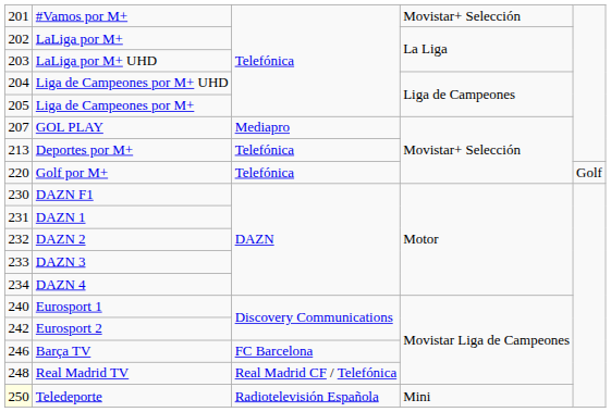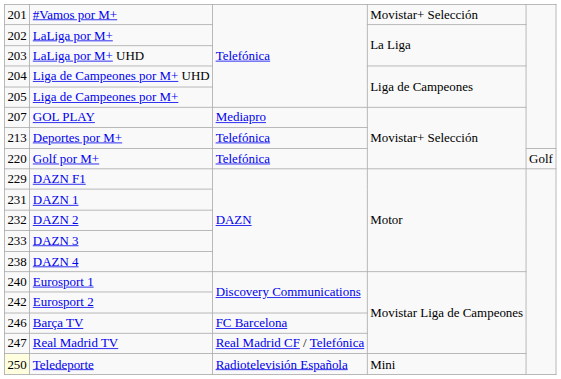DAZN F1 | column 1: 230 -> 229
DAZN 4 | column 1: 234 -> 238
Real Madrid TV | column 1: 248 -> 247
